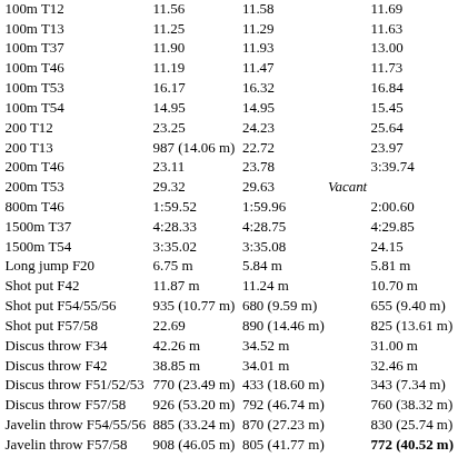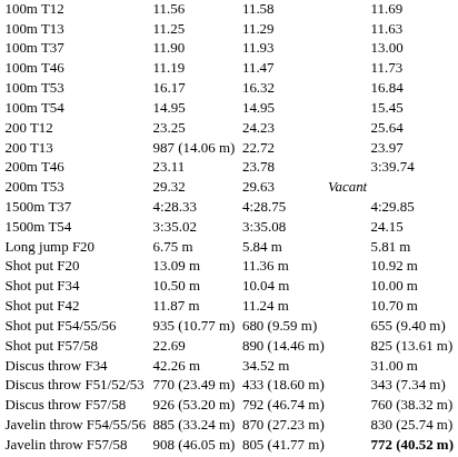- row: 800m T46 | 1:59.52 | 1:59.96 | 2:00.60
+ row: Shot put F20 | 13.09 m | 11.36 m | 10.92 m
+ row: Shot put F34 | 10.50 m | 10.04 m | 10.00 m
- row: Discus throw F42 | 38.85 m | 34.01 m | 32.46 m
